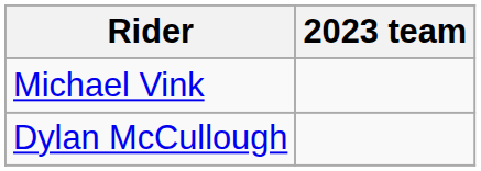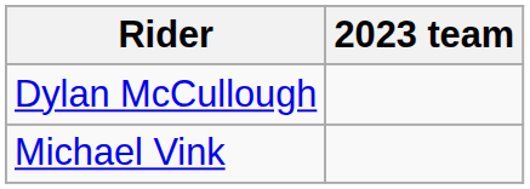rows swapped: Dylan McCullough <-> Michael Vink
